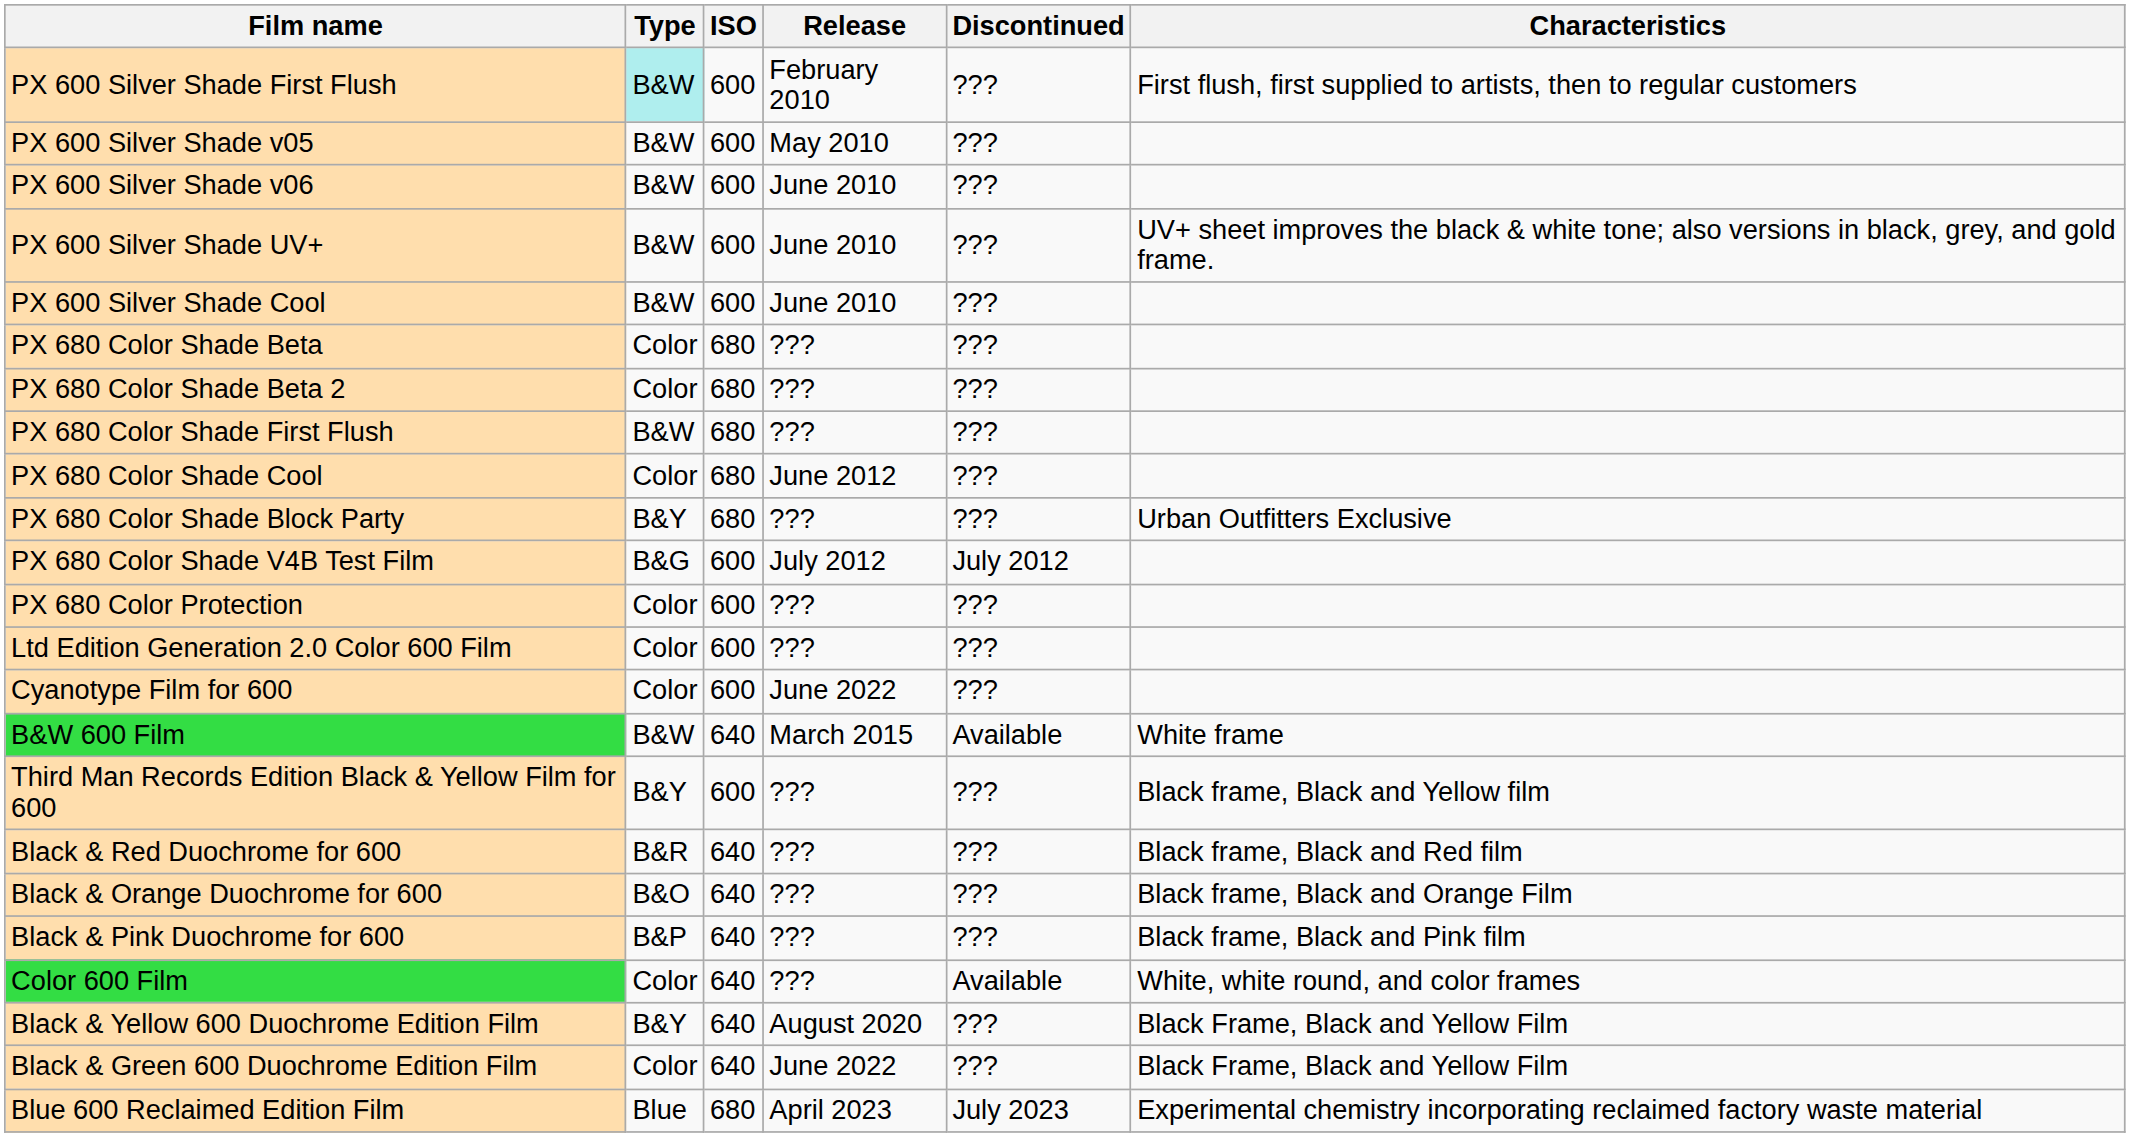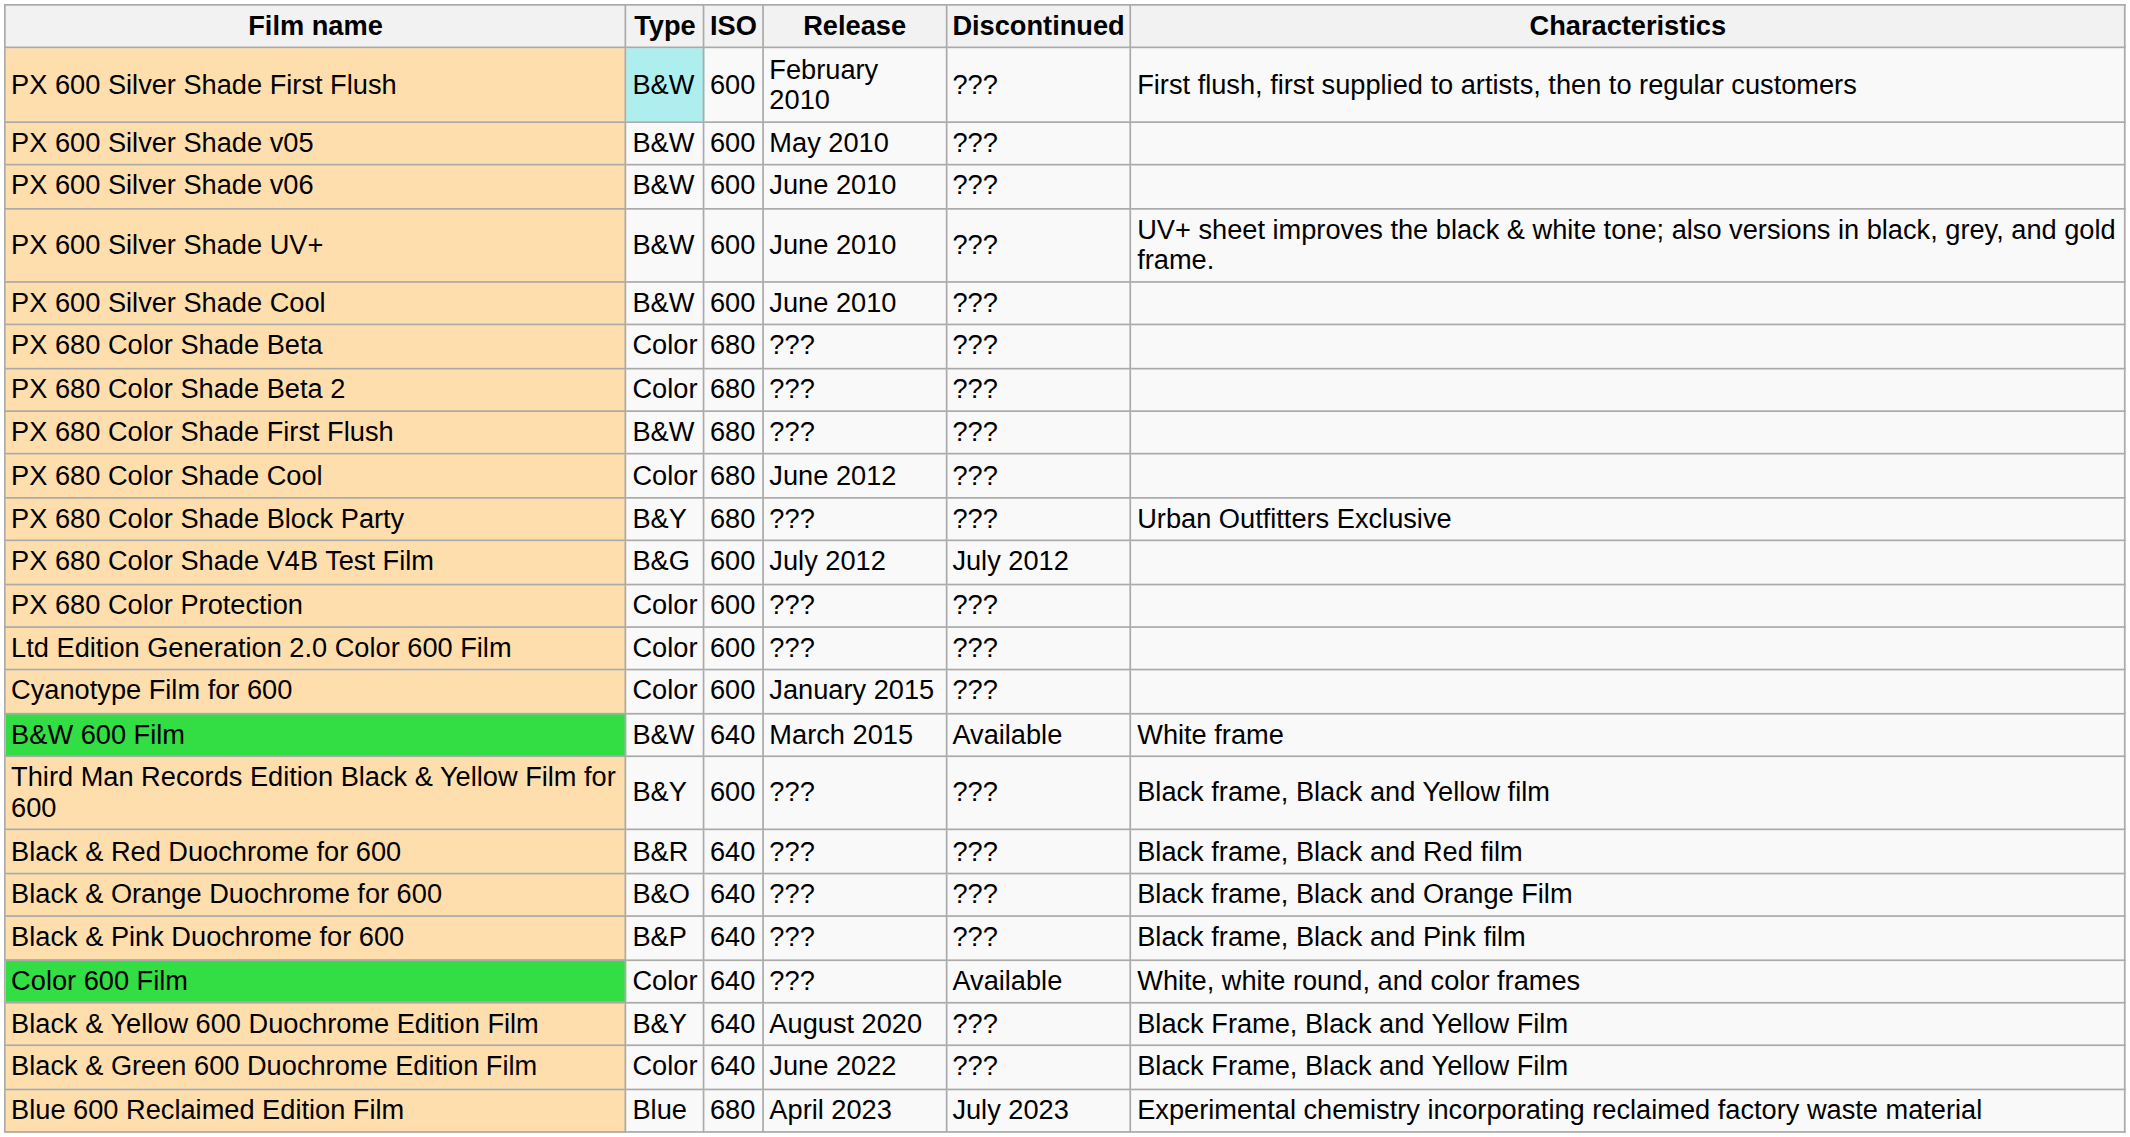Cyanotype Film for 600 | Release: June 2022 -> January 2015
